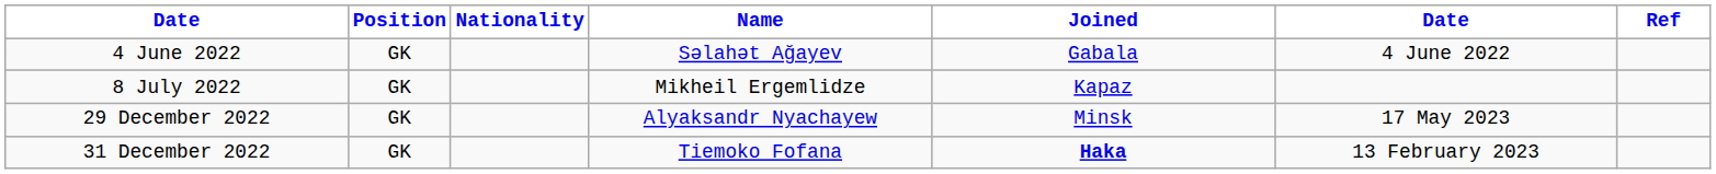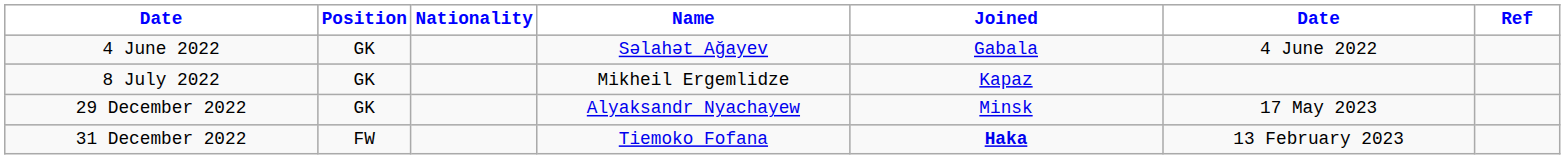31 December 2022 | Position: GK -> FW
